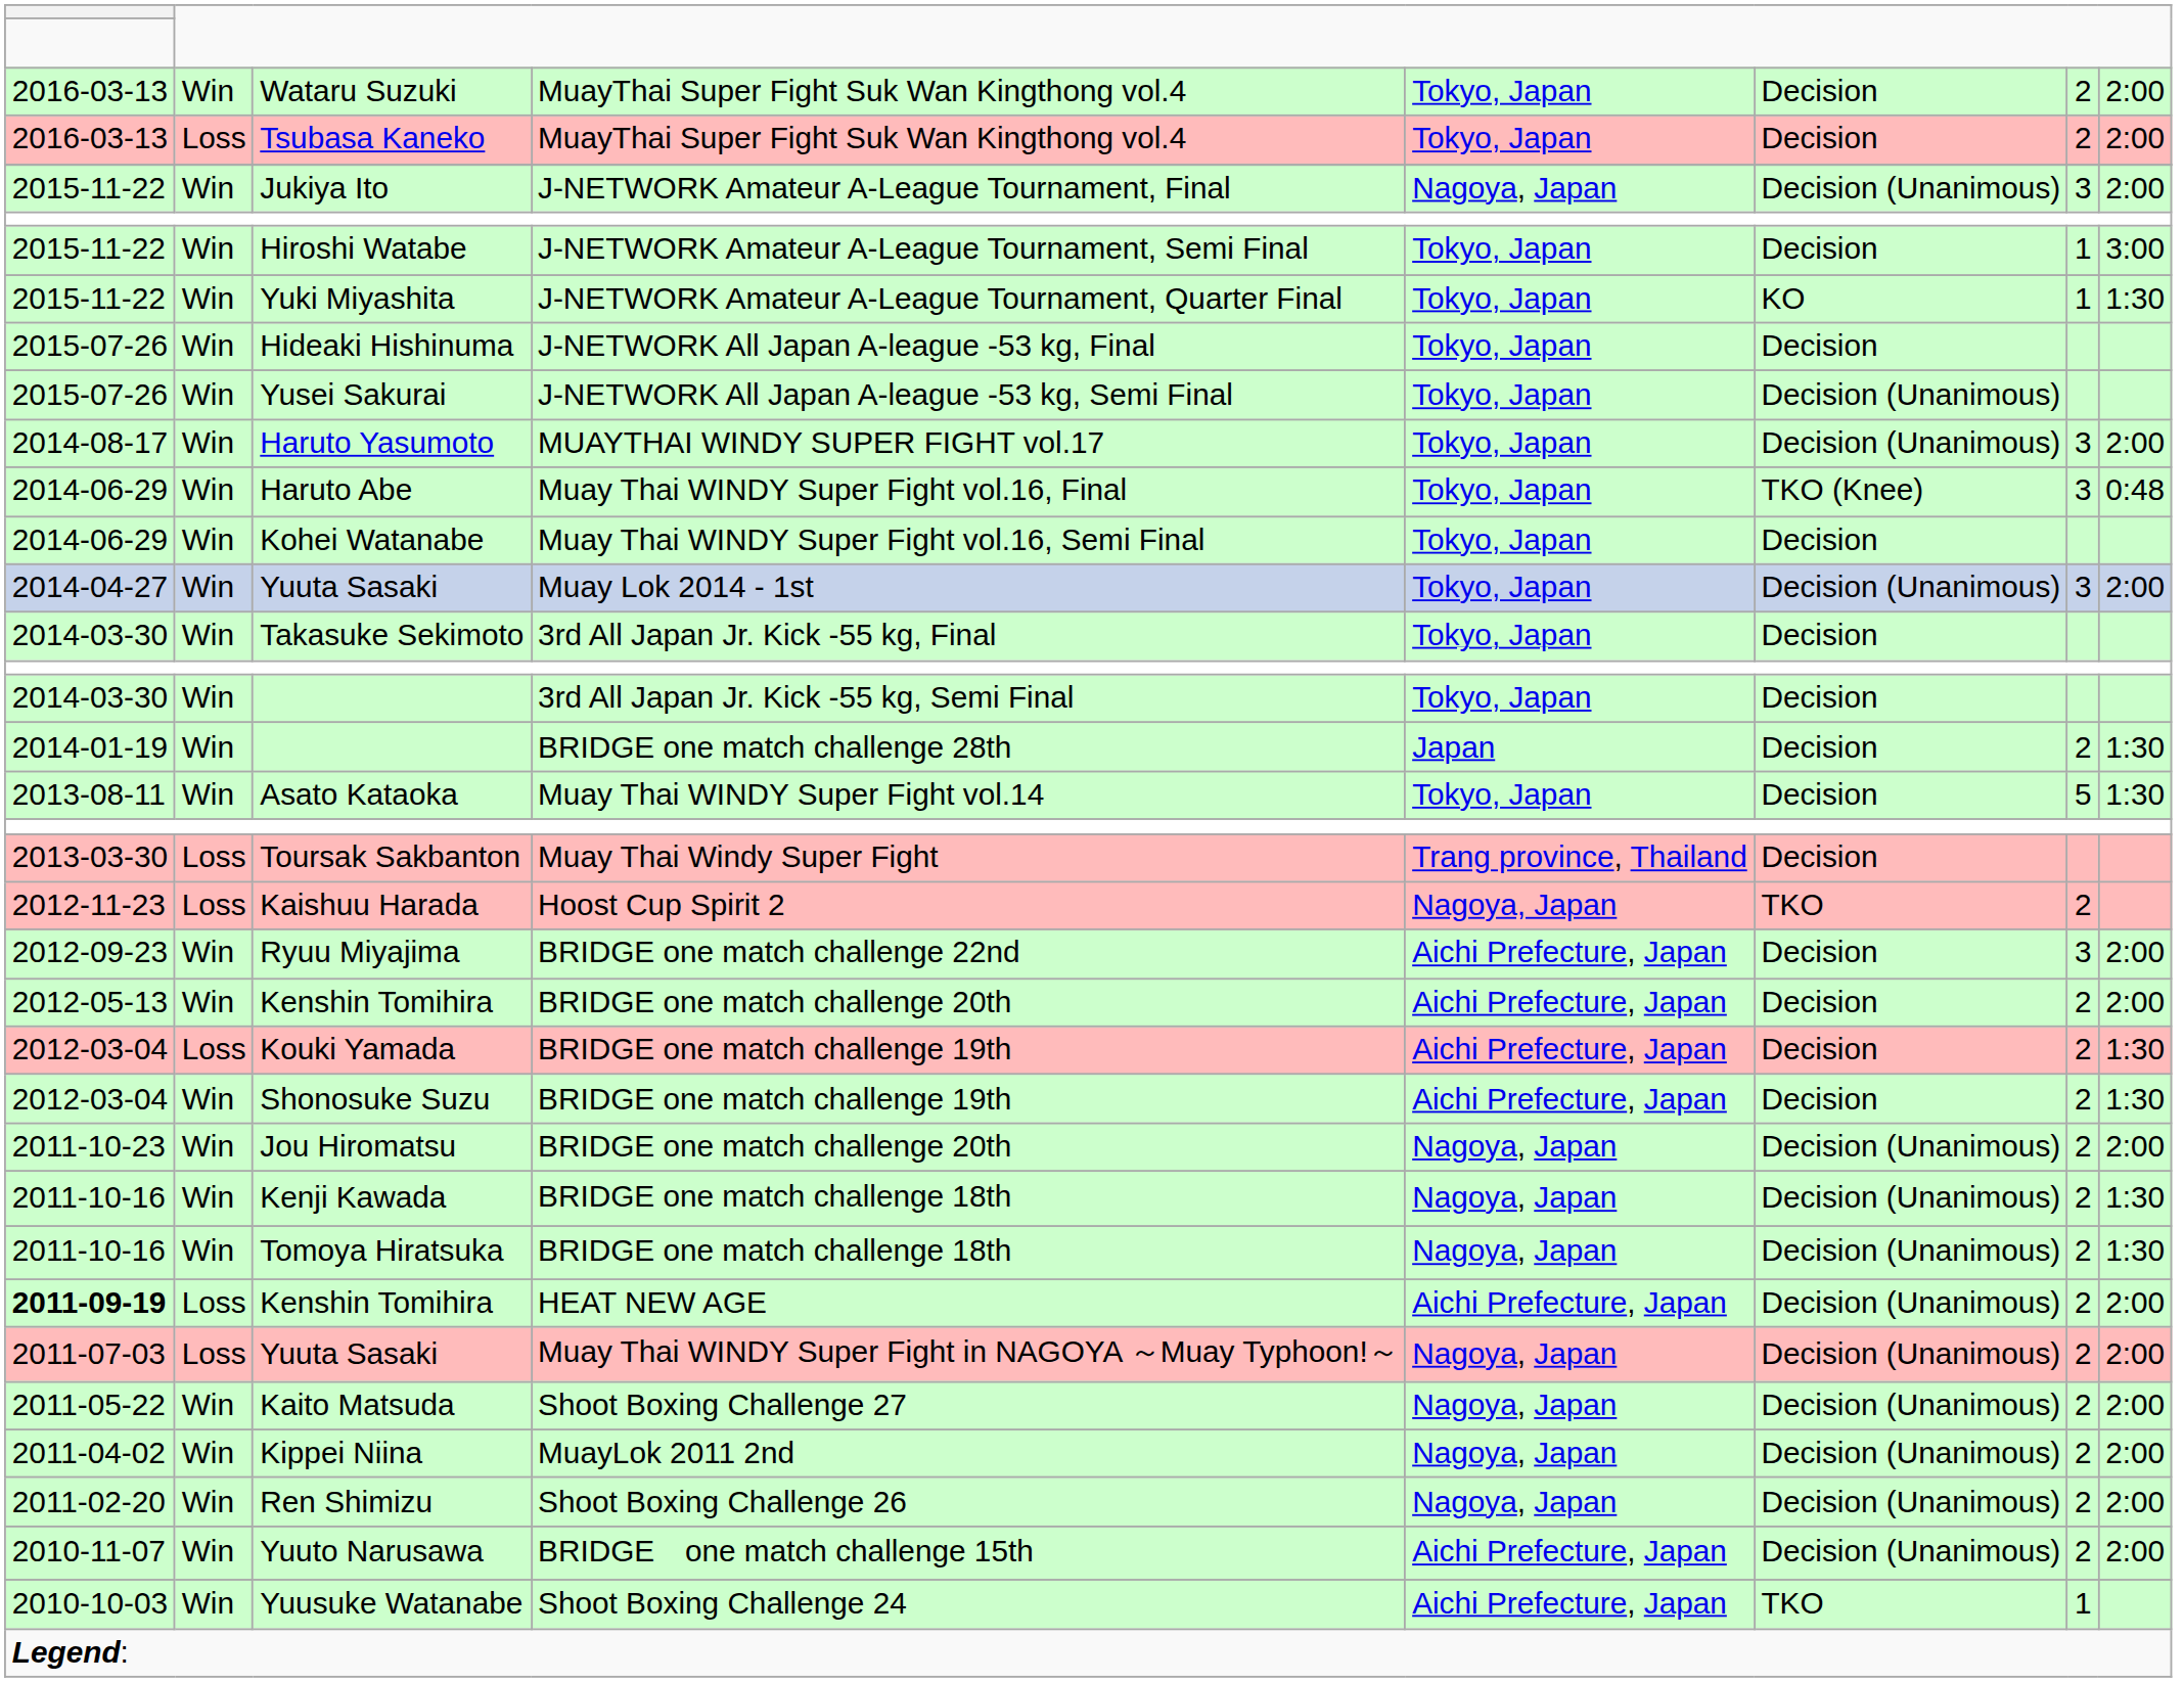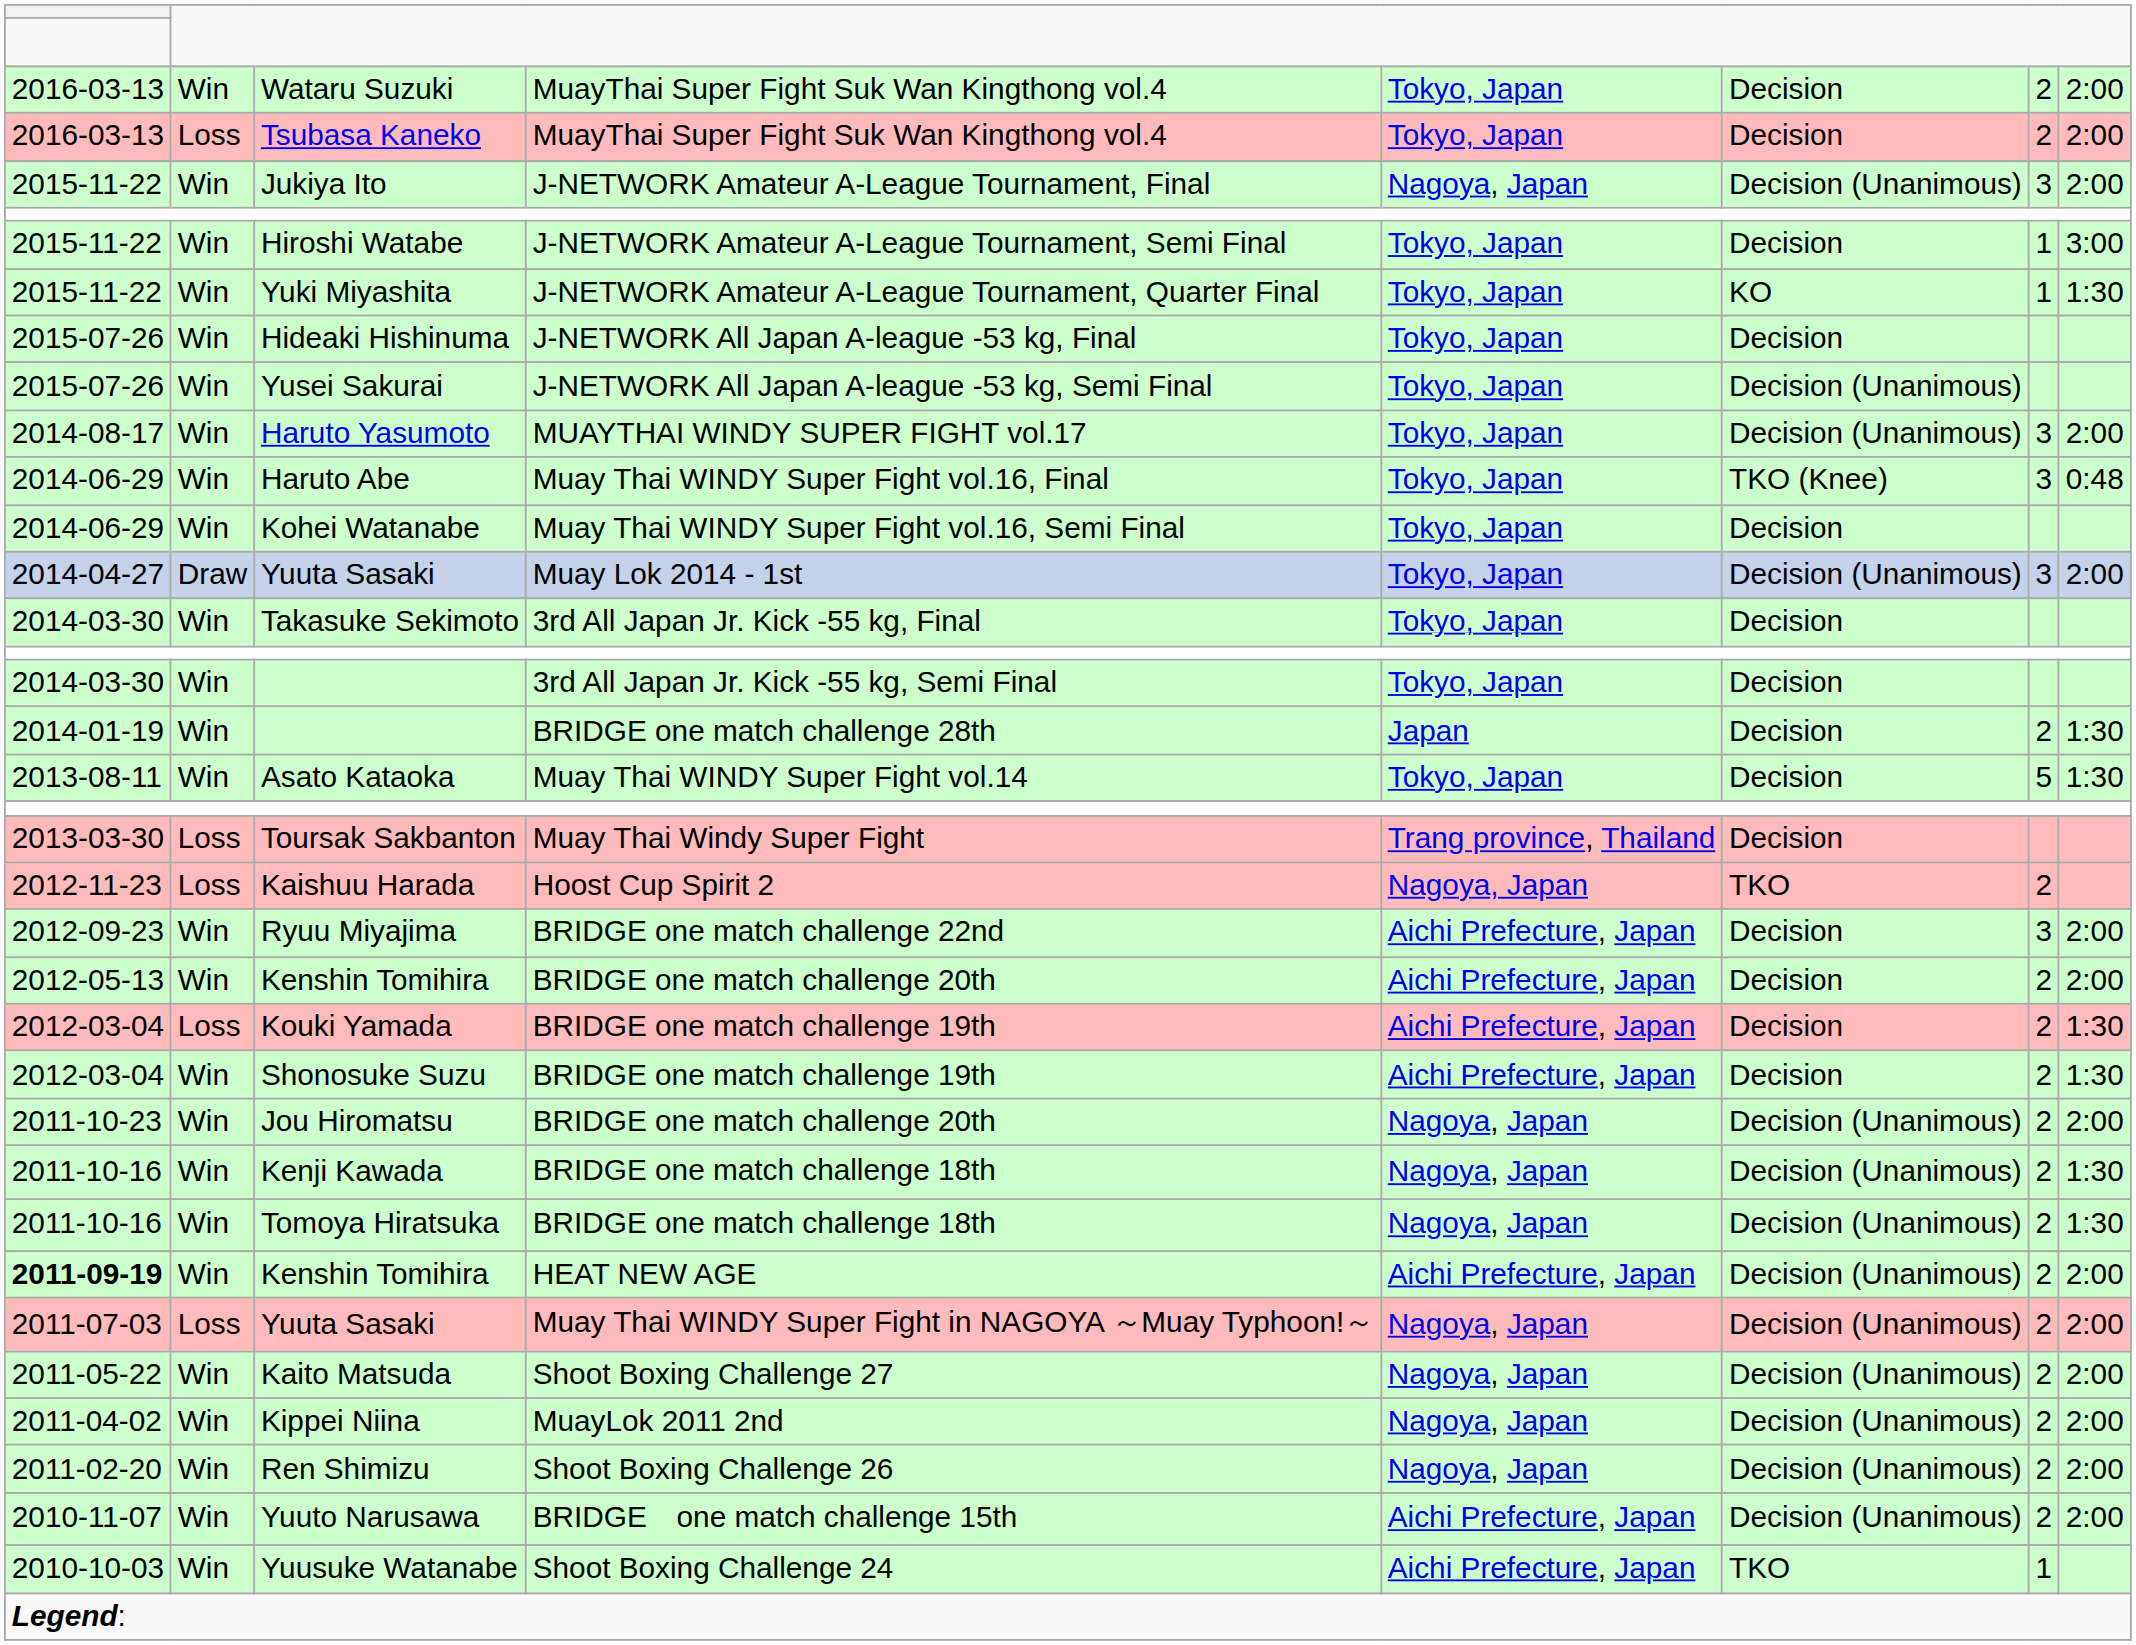Yuuta Sasaki / Muay Lok 2014 - 1st | column 2: Win -> Draw
Kenshin Tomihira / HEAT NEW AGE | column 2: Loss -> Win
